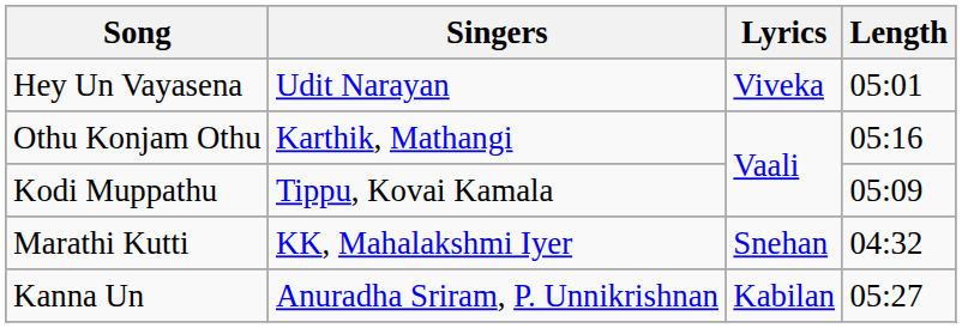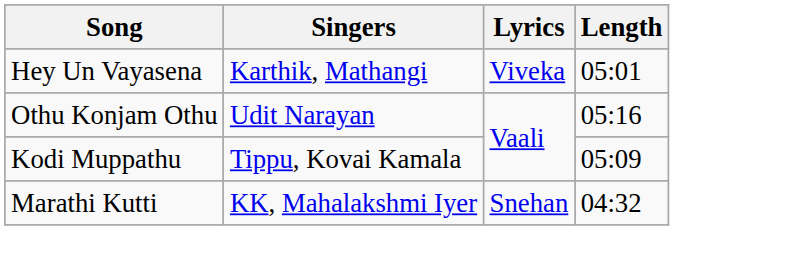Hey Un Vayasena | Singers: Udit Narayan -> Karthik, Mathangi
Othu Konjam Othu | Singers: Karthik, Mathangi -> Udit Narayan
- row: Kanna Un | Anuradha Sriram, P. Unnikrishnan | Kabilan | 05:27
